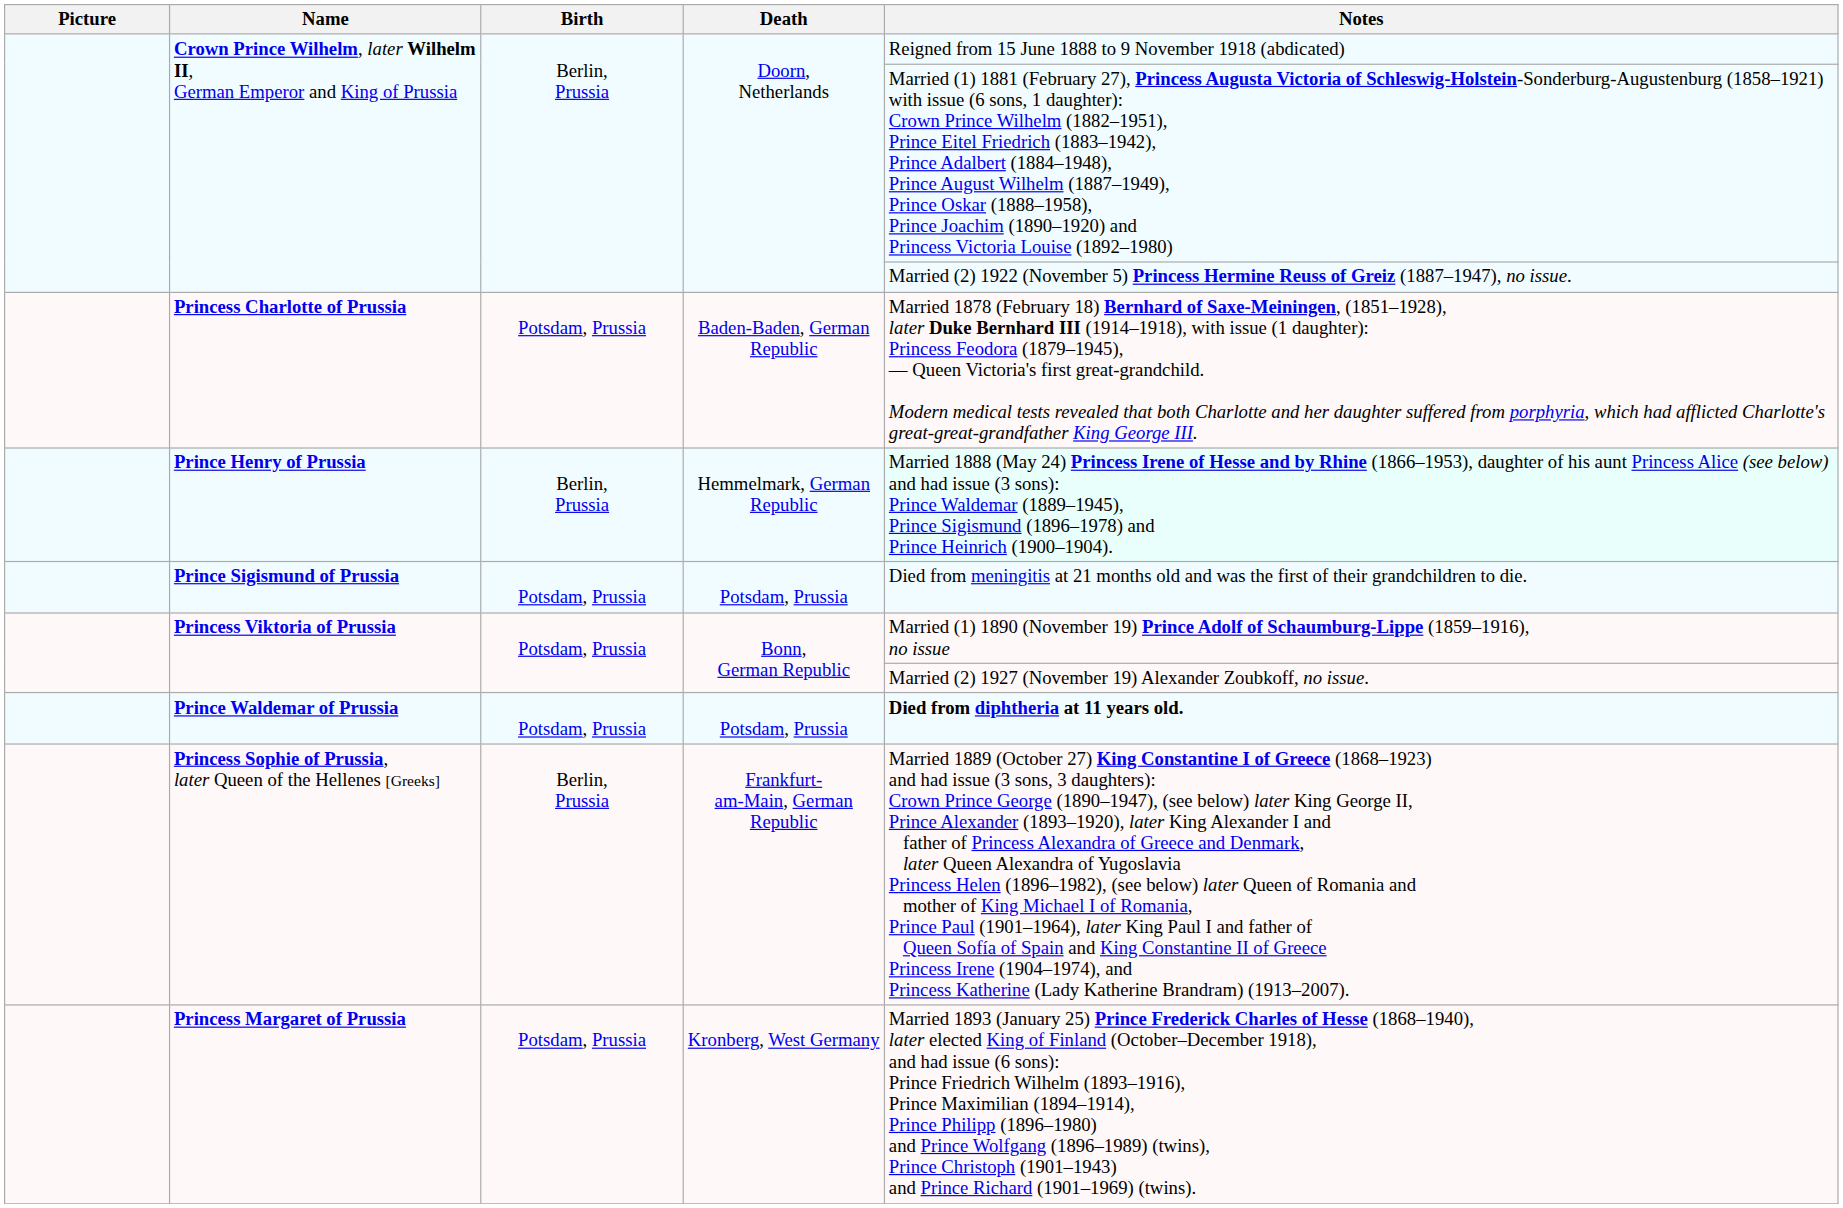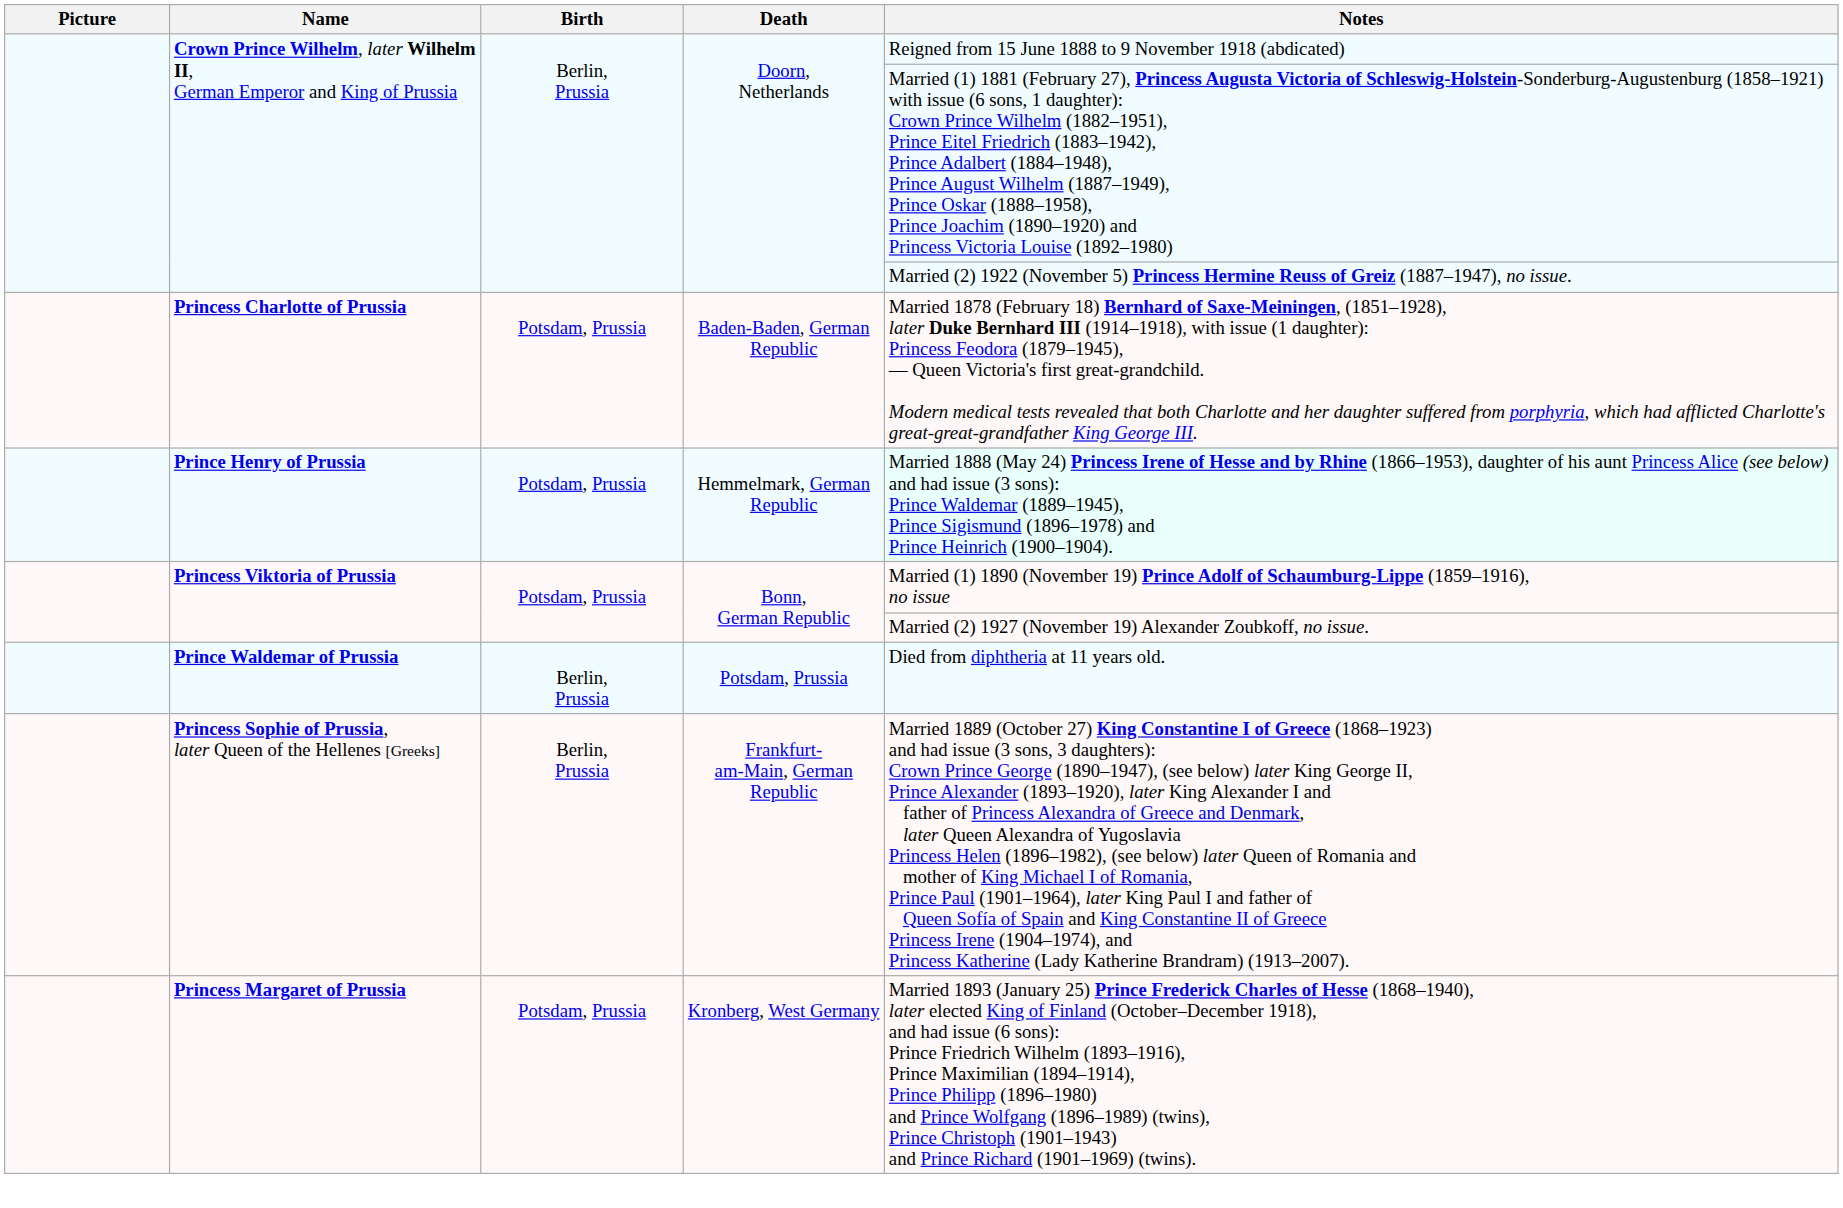Prince Henry of Prussia | Birth: Berlin, Prussia -> Potsdam, Prussia
- row: Prince Sigismund of Prussia | Potsdam, Prussia | Potsdam, Prussia | Died from meningitis at 21 months old and was the first of their grandchildren to die.
Prince Waldemar of Prussia | Birth: Potsdam, Prussia -> Berlin, Prussia
Prince Waldemar of Prussia | Notes: bold -> normal
